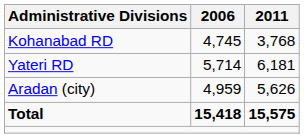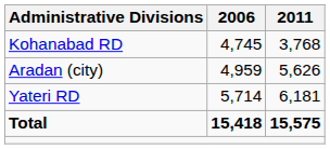rows swapped: Yateri RD <-> Aradan (city)
